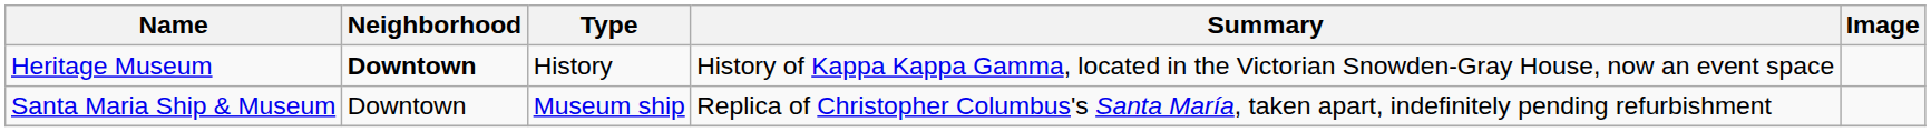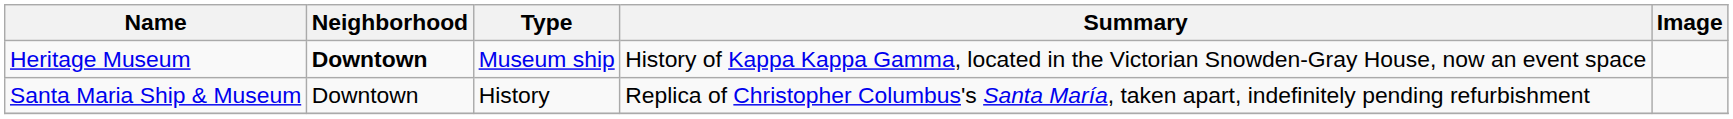Heritage Museum | Type: History -> Museum ship
Santa Maria Ship & Museum | Type: Museum ship -> History
